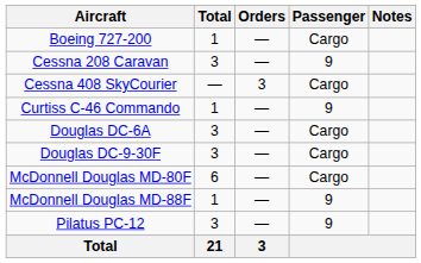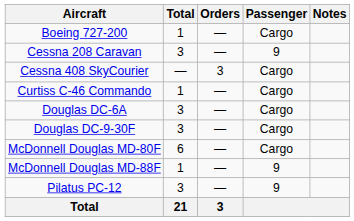Curtiss C-46 Commando | Passenger: 9 -> Cargo
